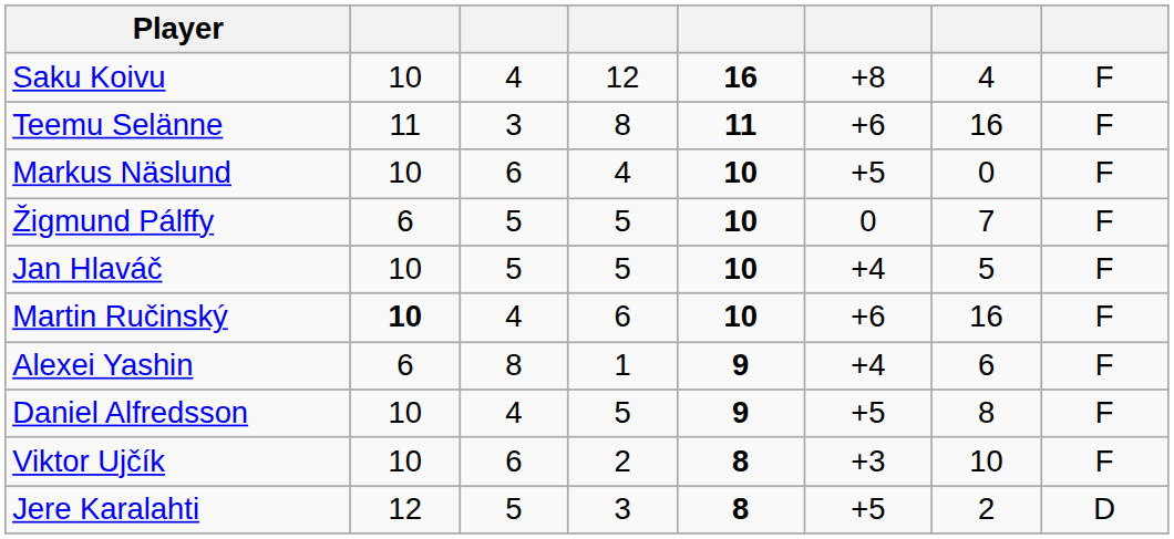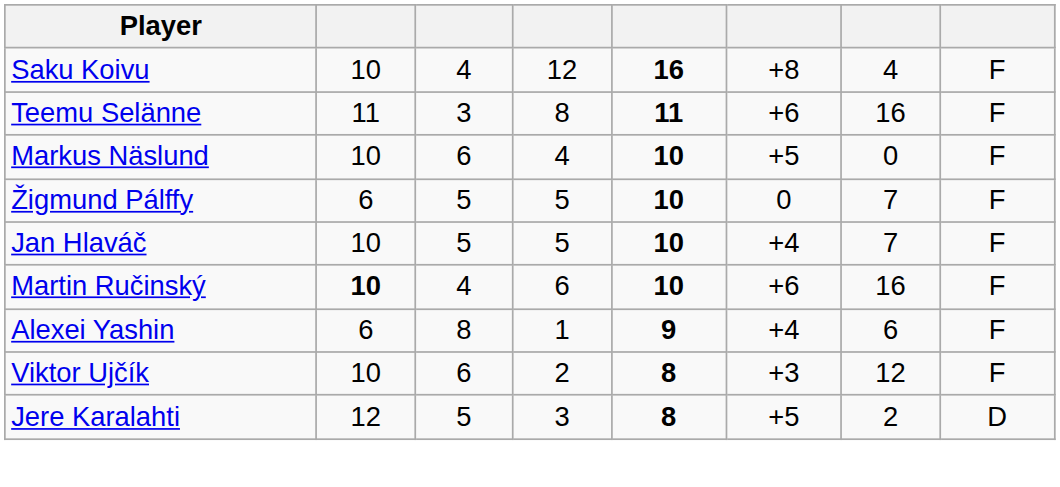Jan Hlaváč | column 7: 5 -> 7
- row: Daniel Alfredsson | 10 | 4 | 5 | 9 | +5 | 8 | F
Viktor Ujčík | column 7: 10 -> 12
